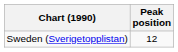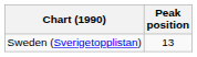Sweden (Sverigetopplistan) | Peak position: 12 -> 13
